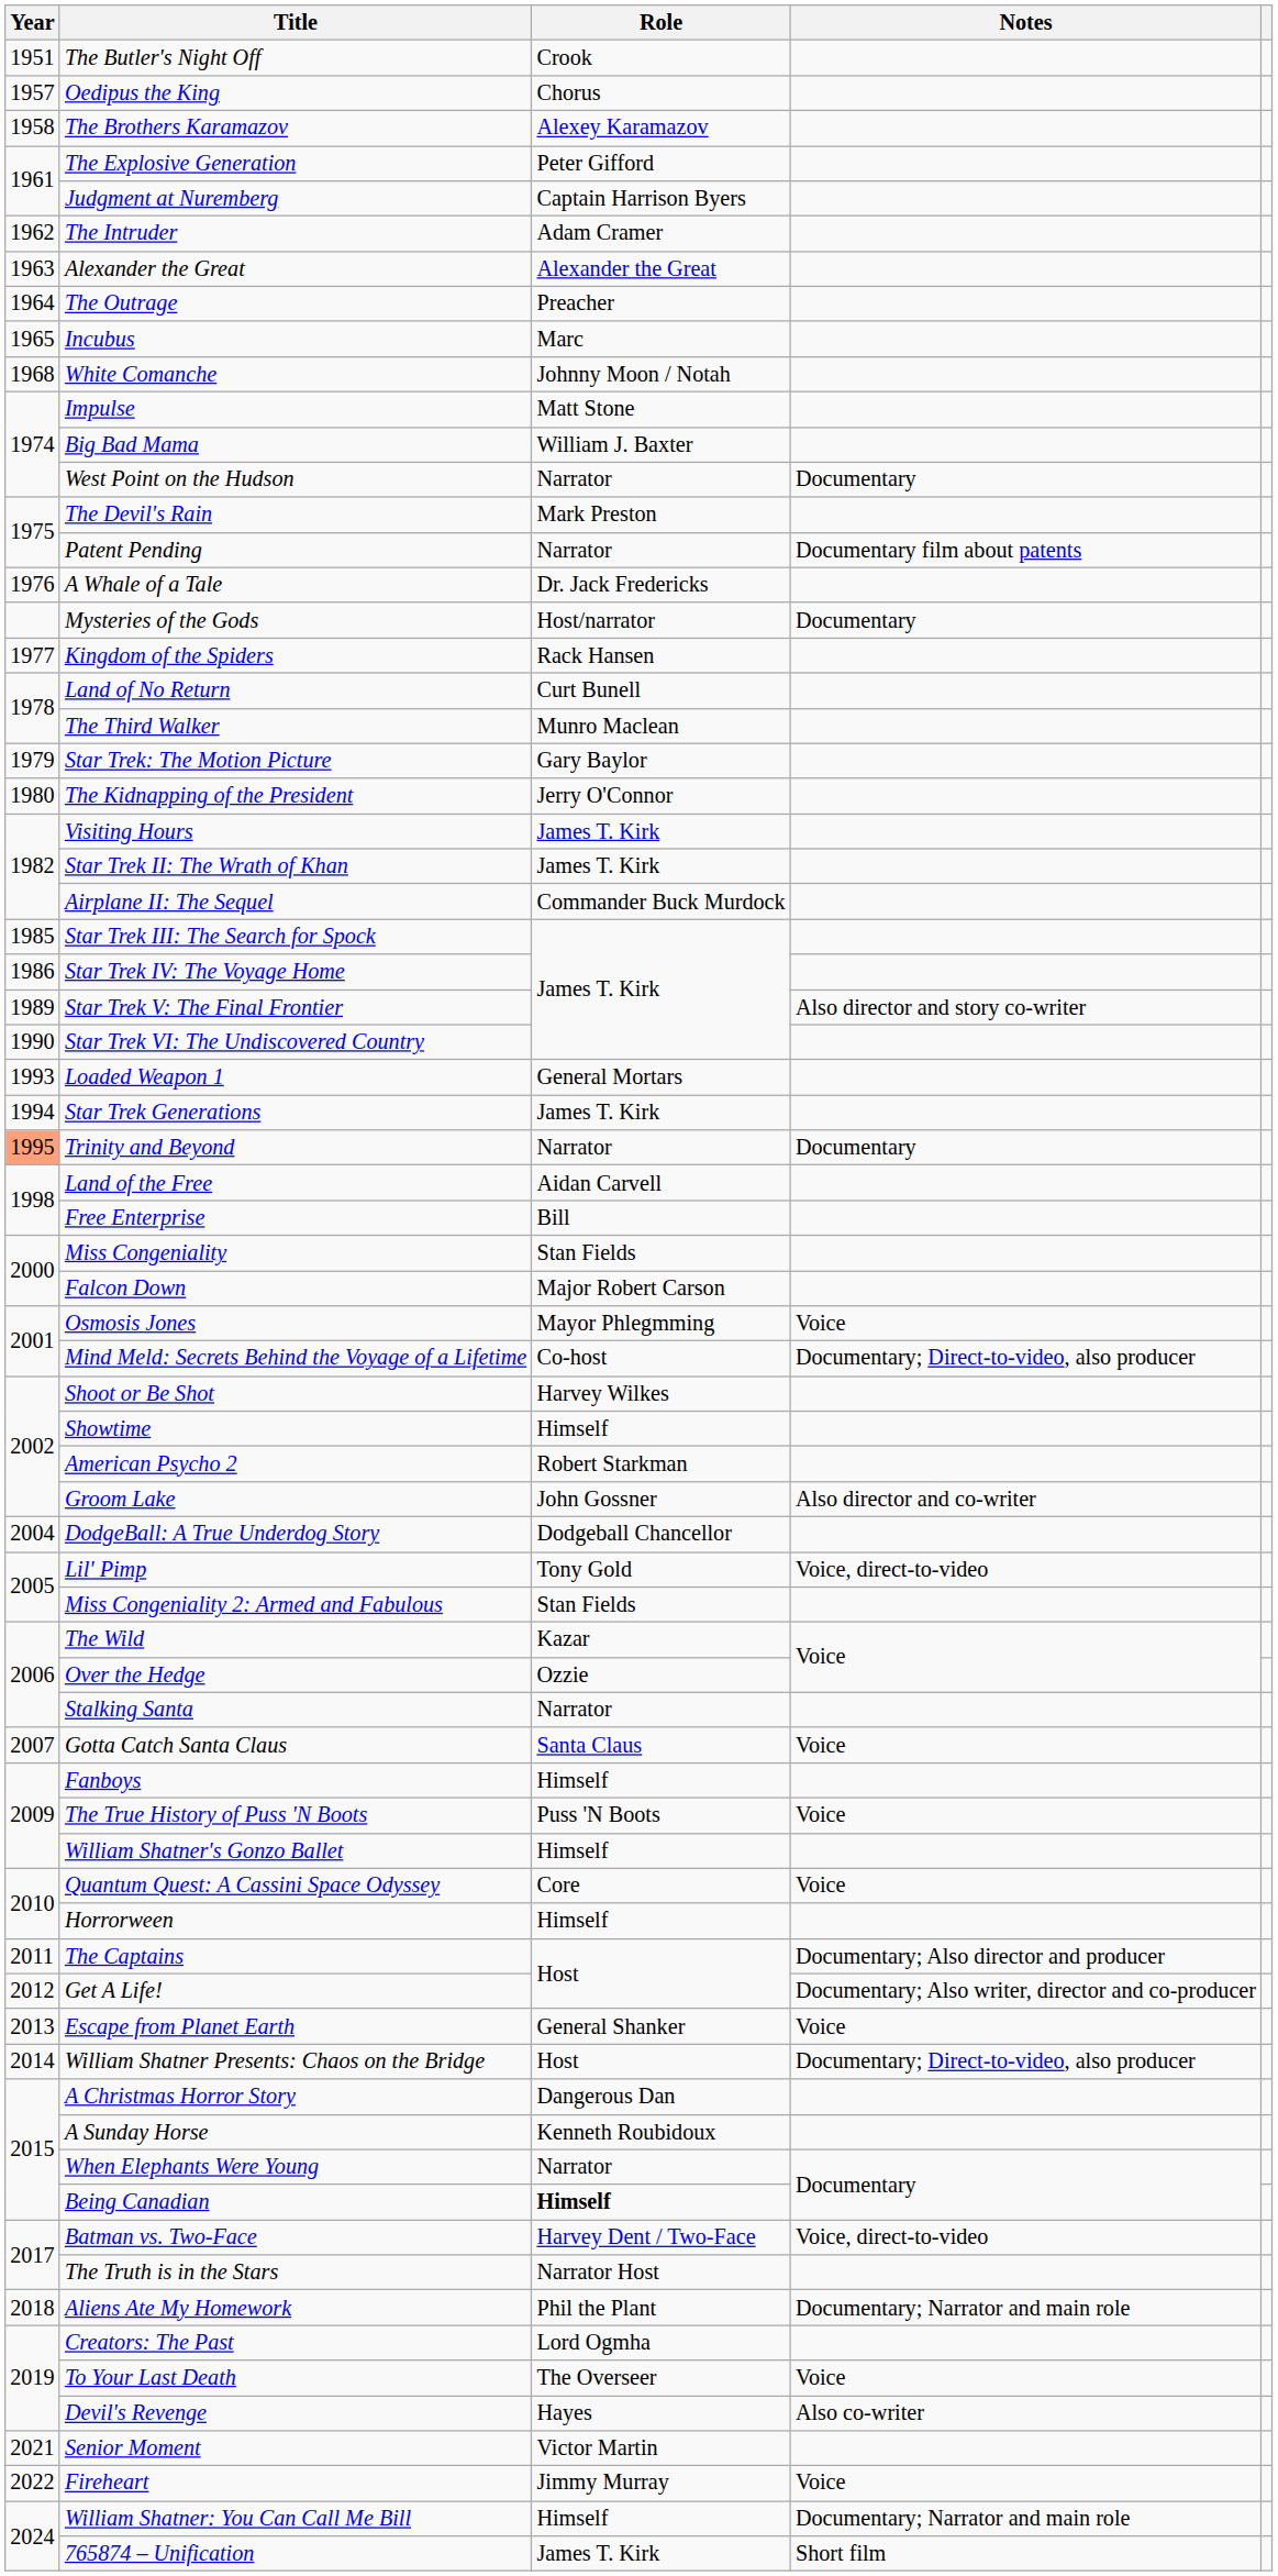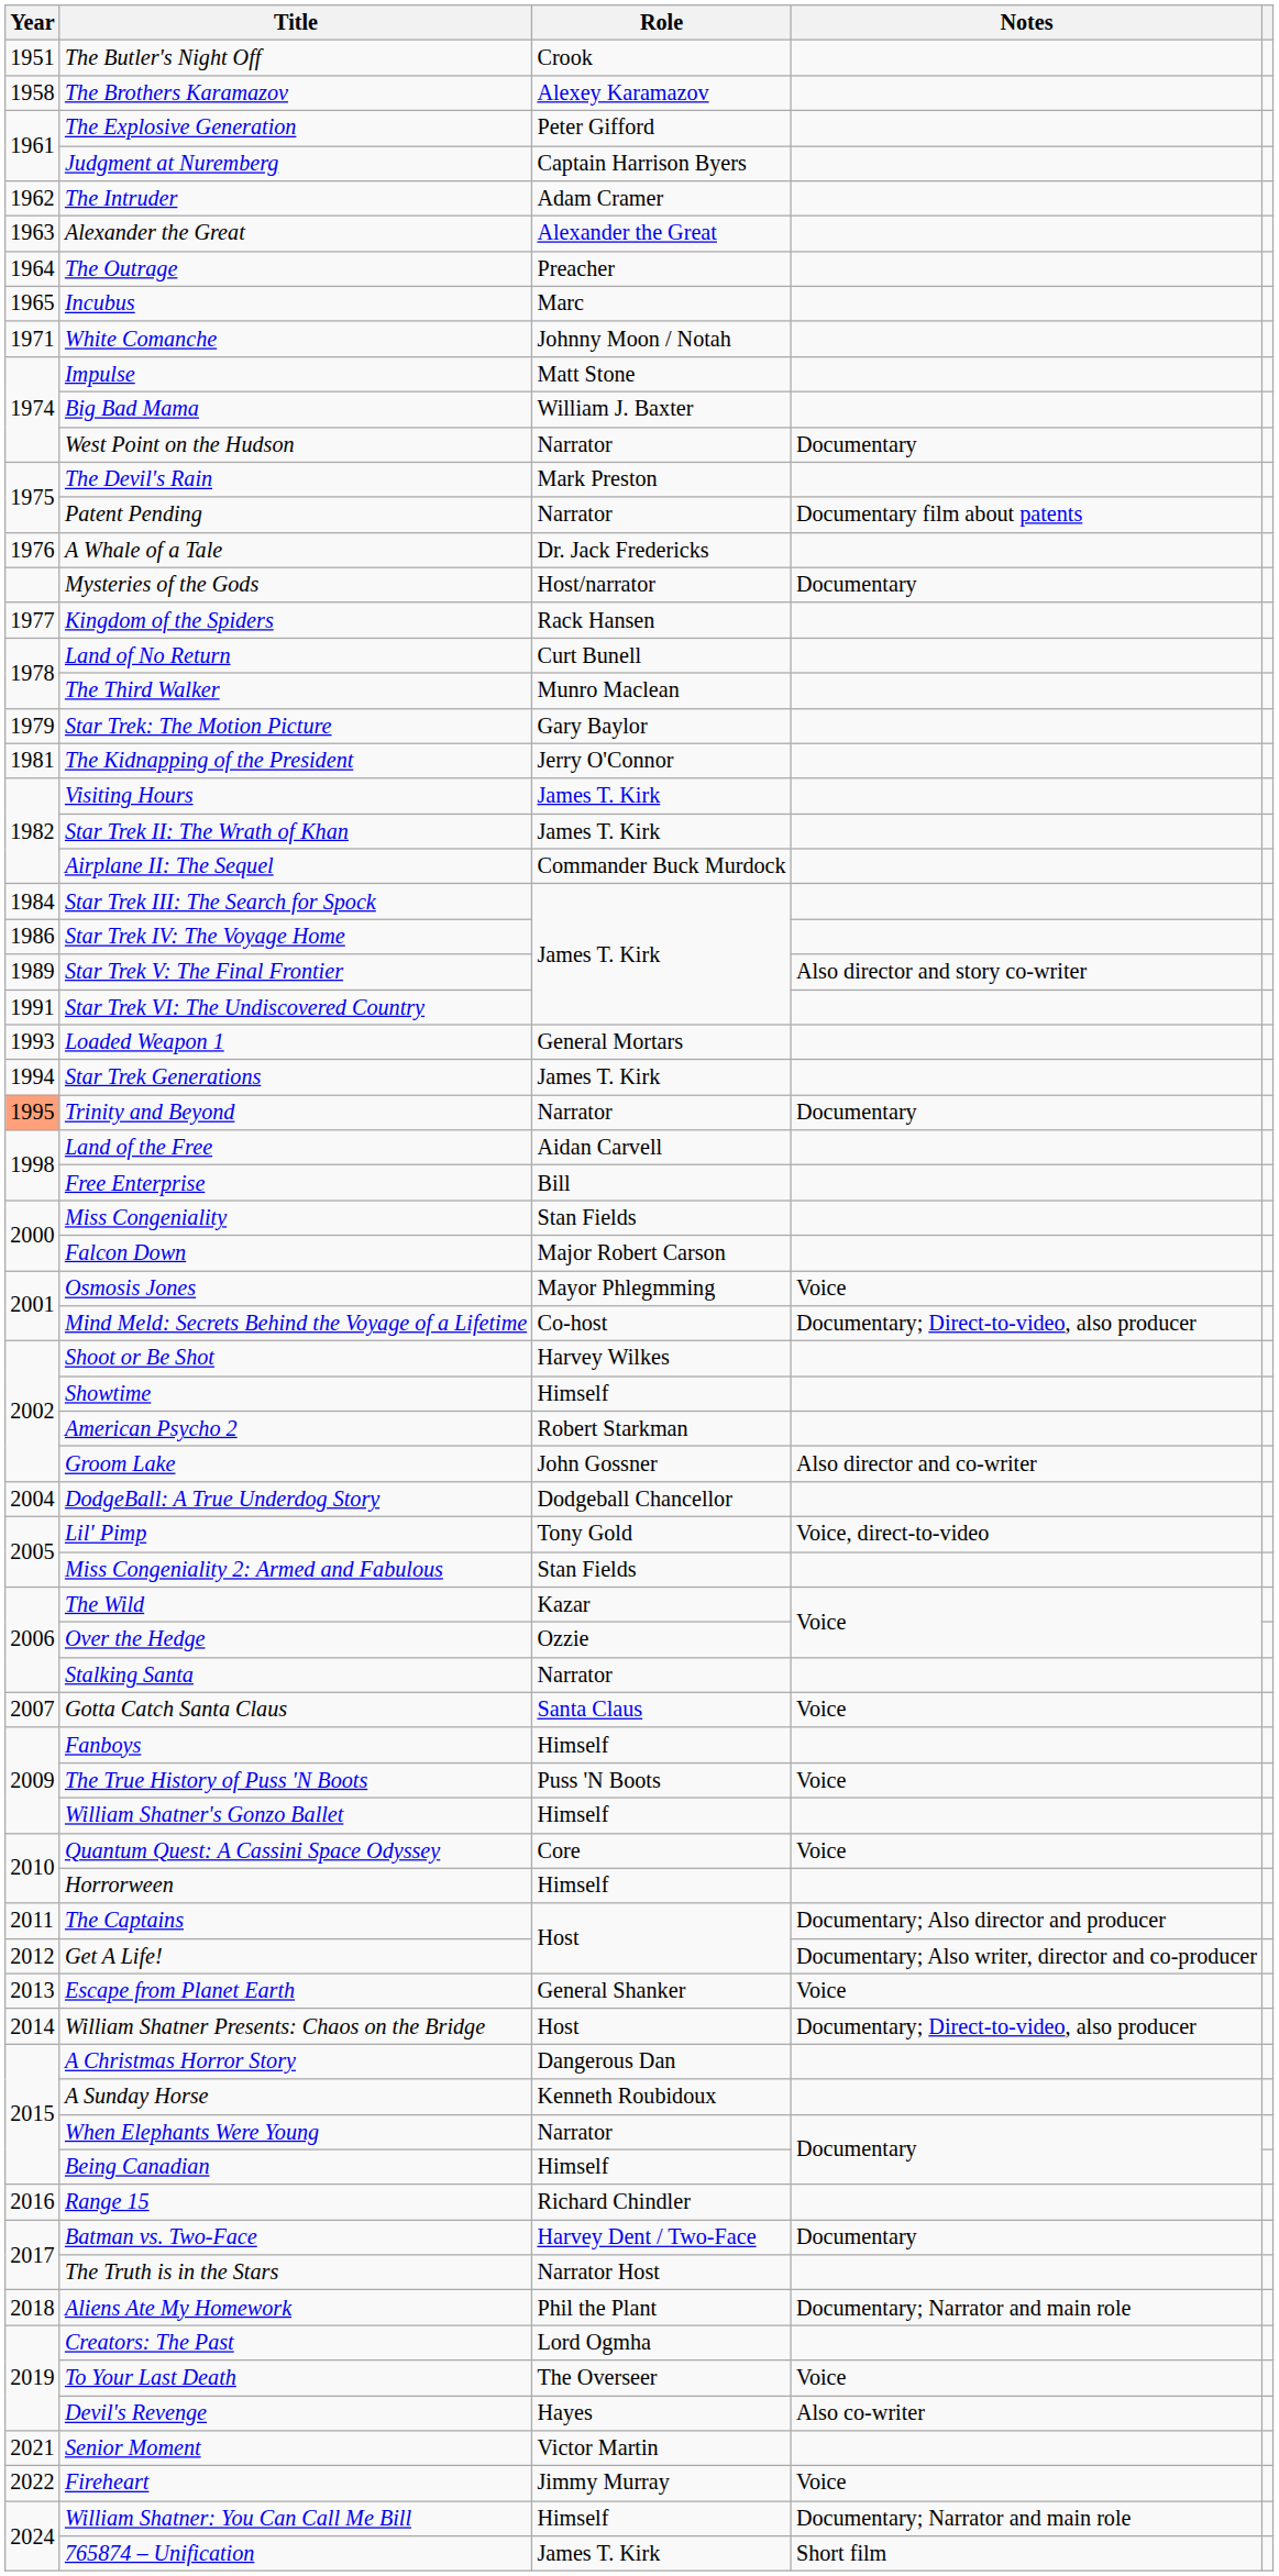- row: 1957 | Oedipus the King | Chorus
White Comanche | Year: 1968 -> 1971
The Kidnapping of the President | Year: 1980 -> 1981
Star Trek III: The Search for Spock | Year: 1985 -> 1984
Star Trek VI: The Undiscovered Country | Year: 1990 -> 1991
Being Canadian | Role: bold -> normal
+ row: 2016 | Range 15 | Richard Chindler
Batman vs. Two-Face | Notes: Voice, direct-to-video -> Documentary
